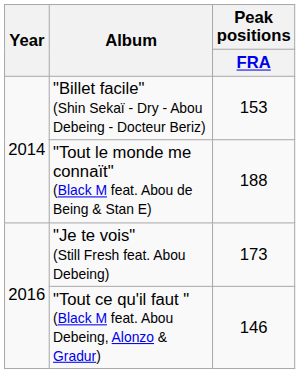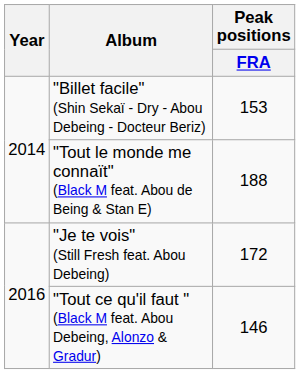"Je te vois" (Still Fresh feat. Abou Debeing) | Peak positions / FRA: 173 -> 172
